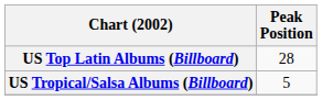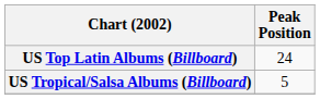US Top Latin Albums (Billboard) | Peak Position: 28 -> 24
